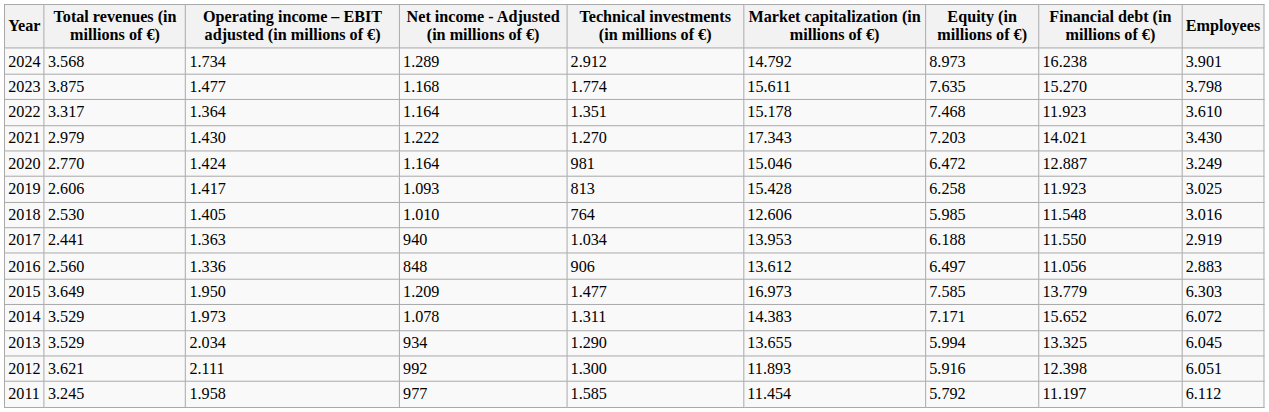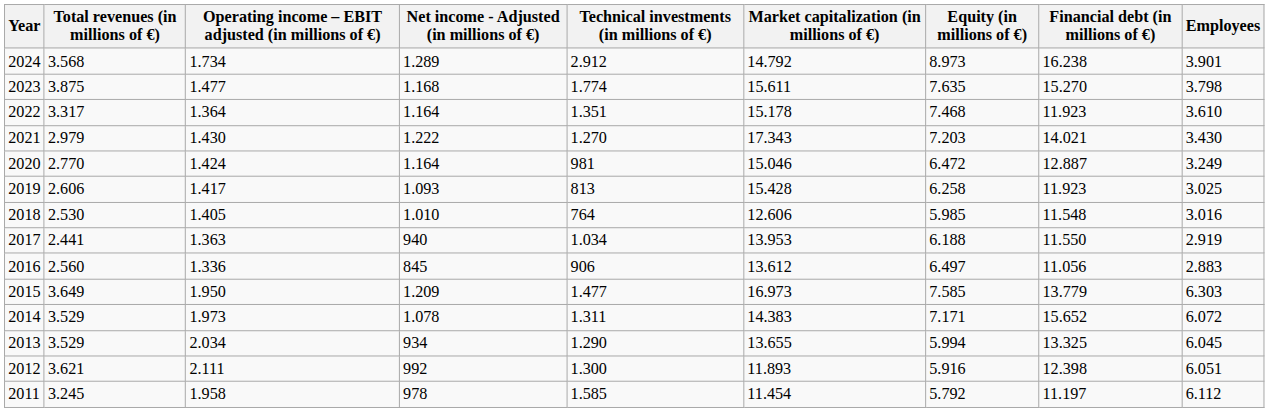2016 | Net income - Adjusted (in millions of €): 848 -> 845
2011 | Net income - Adjusted (in millions of €): 977 -> 978
